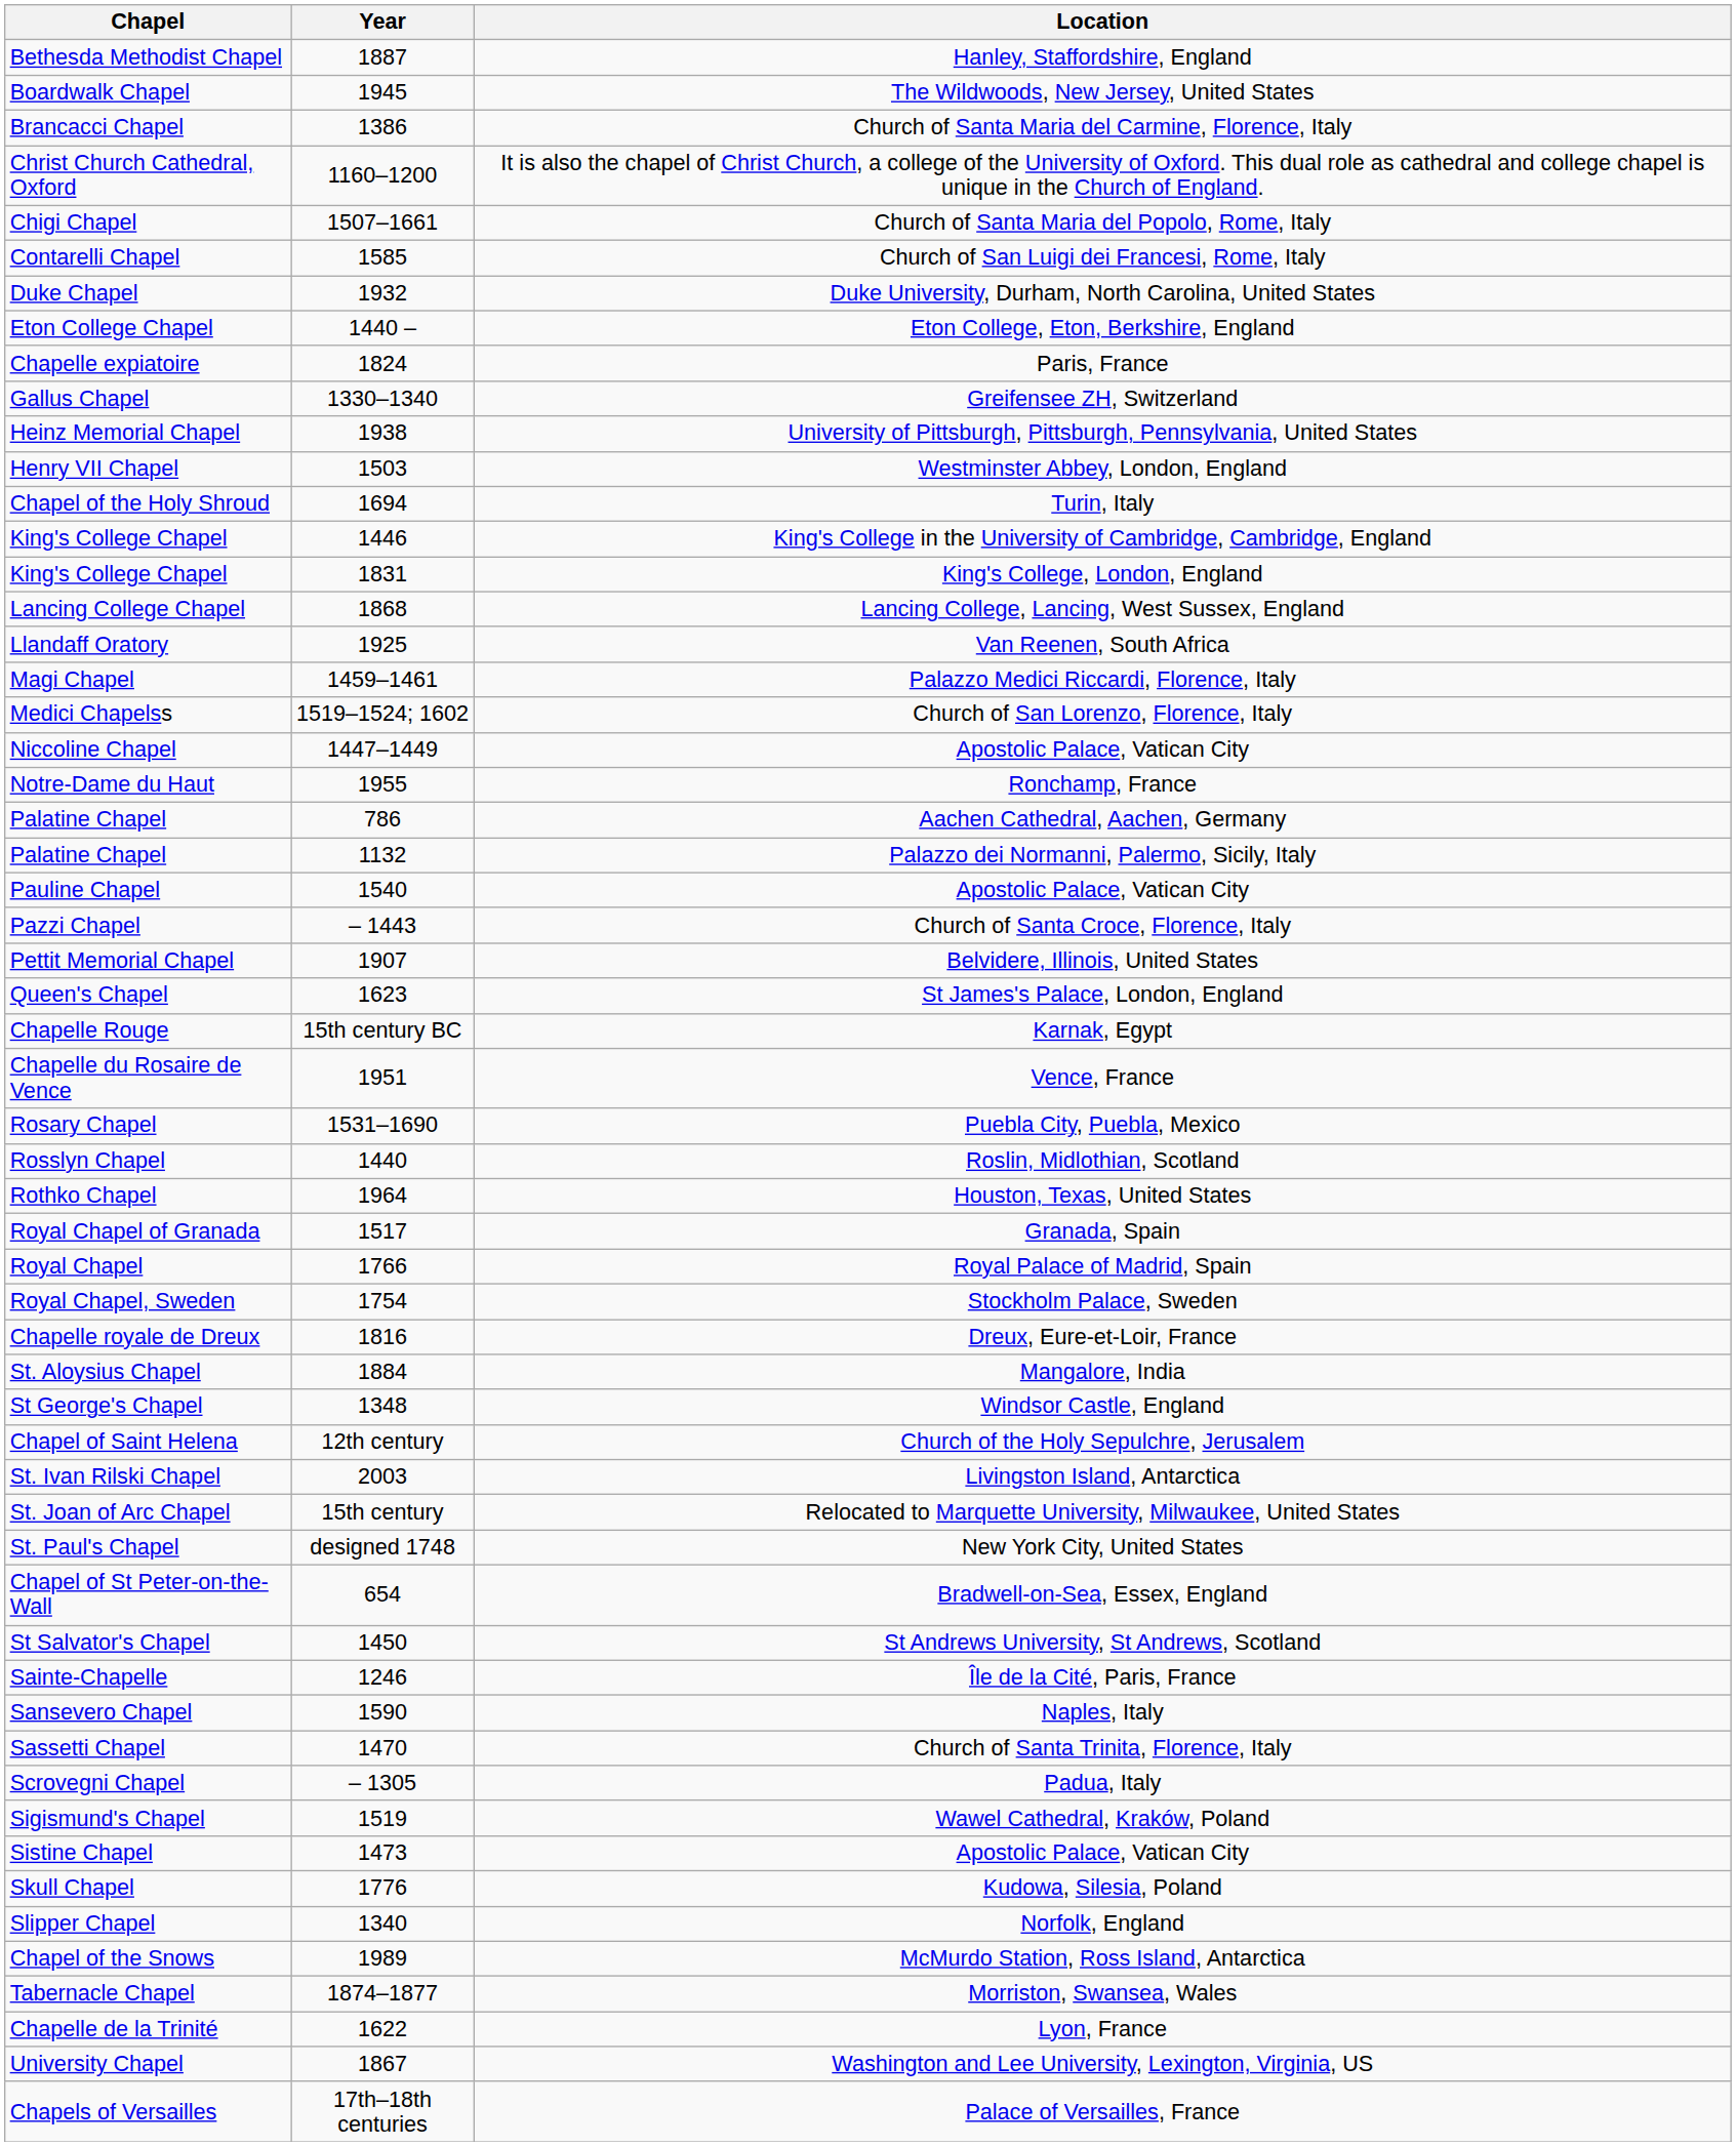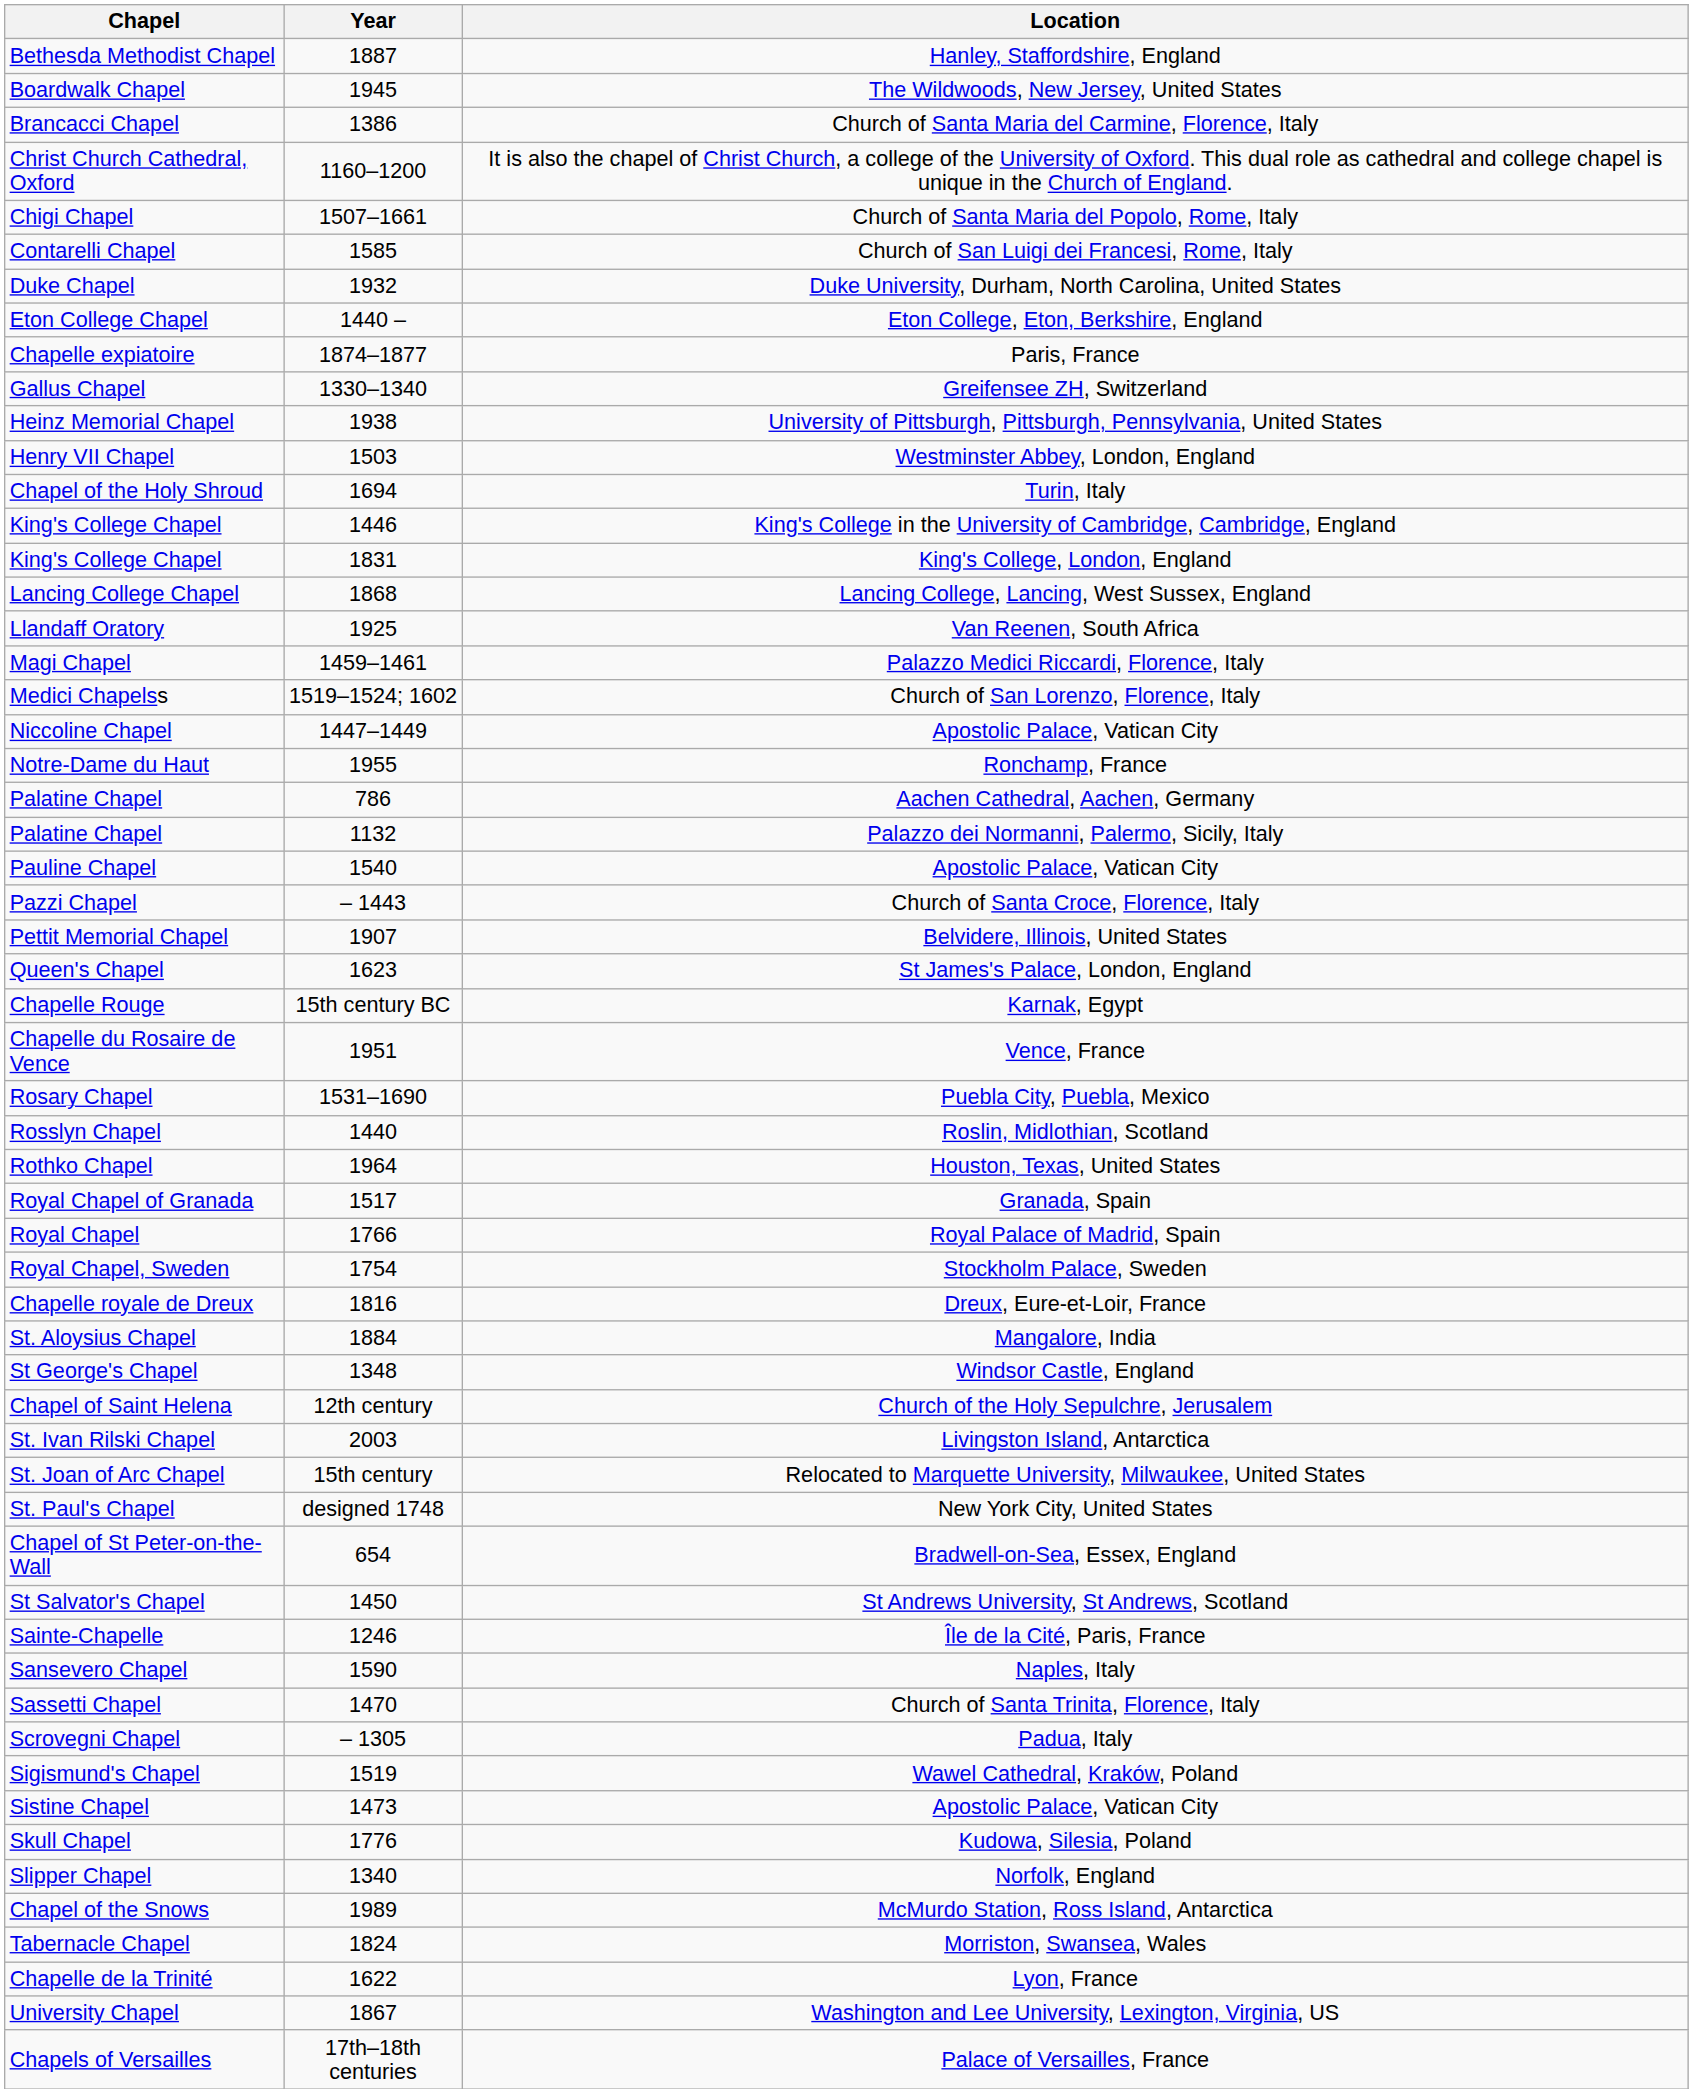Chapelle expiatoire | Year: 1824 -> 1874–1877
Tabernacle Chapel | Year: 1874–1877 -> 1824
